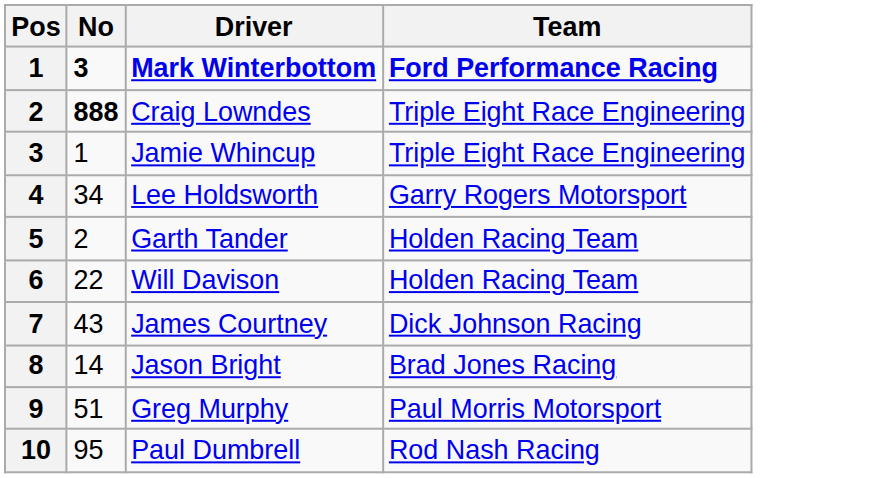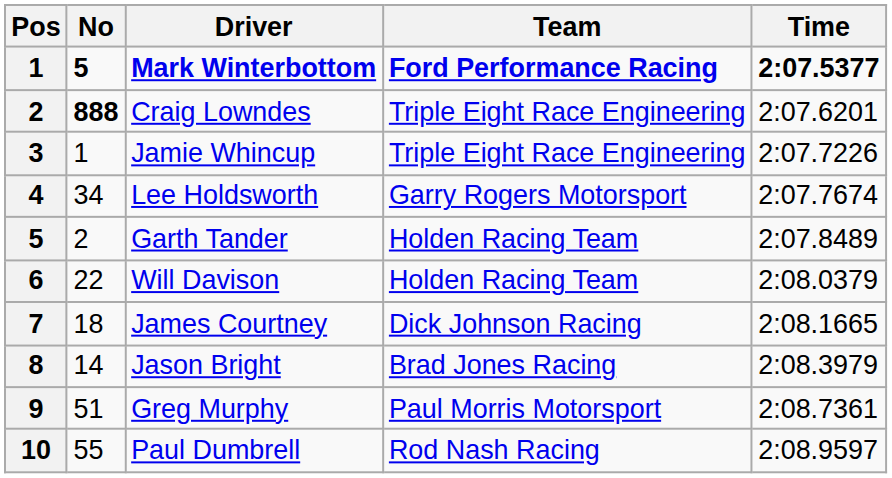+ column: Time | 2:07.5377 | 2:07.6201 | 2:07.7226 | 2:07.7674 | 2:07.8489 | 2:08.0379 | 2:08.1665 | 2:08.3979 | 2:08.7361 | 2:08.9597
Mark Winterbottom | No: 3 -> 5
James Courtney | No: 43 -> 18
Paul Dumbrell | No: 95 -> 55
